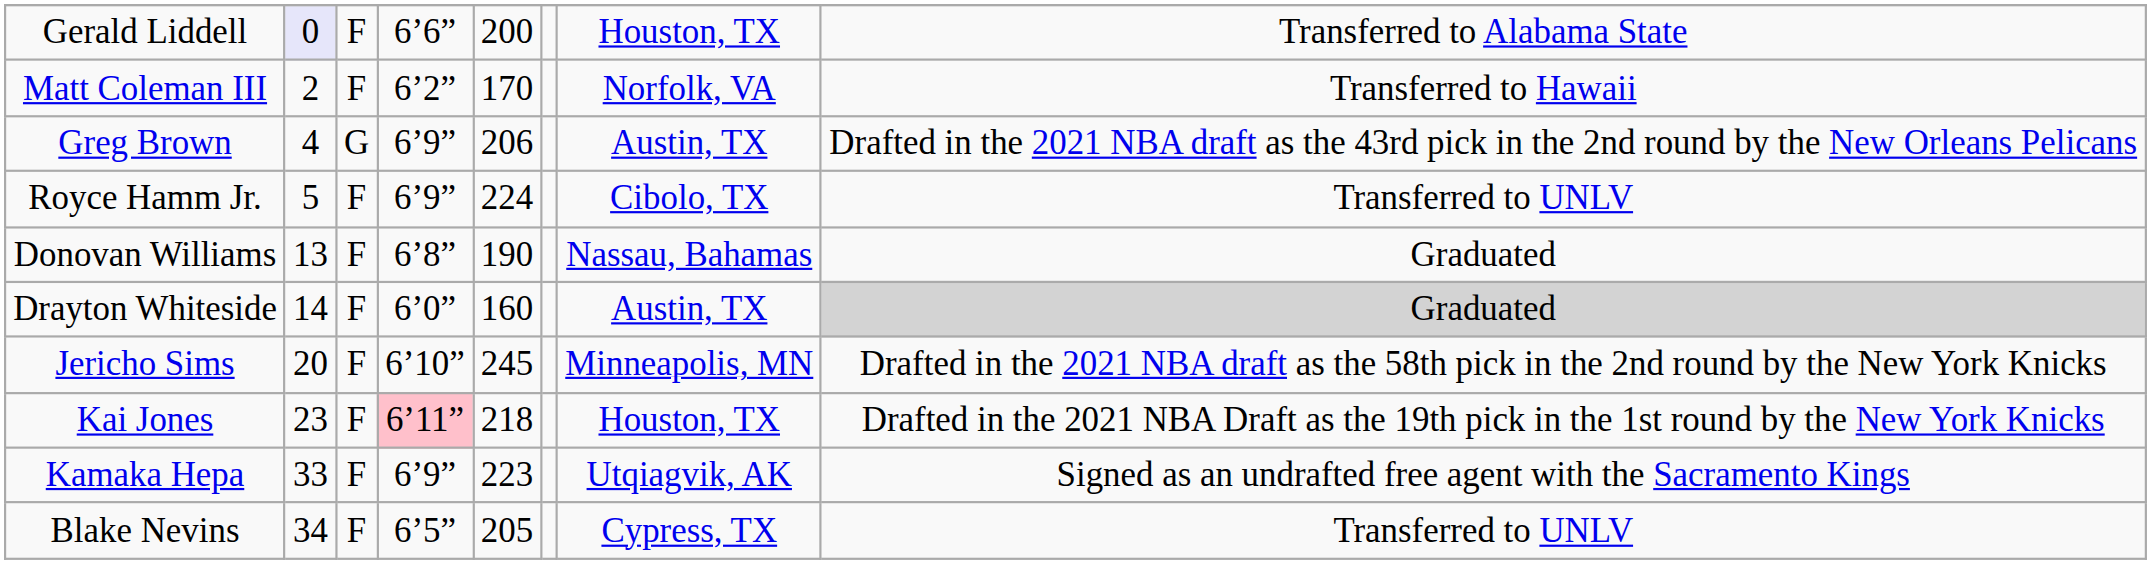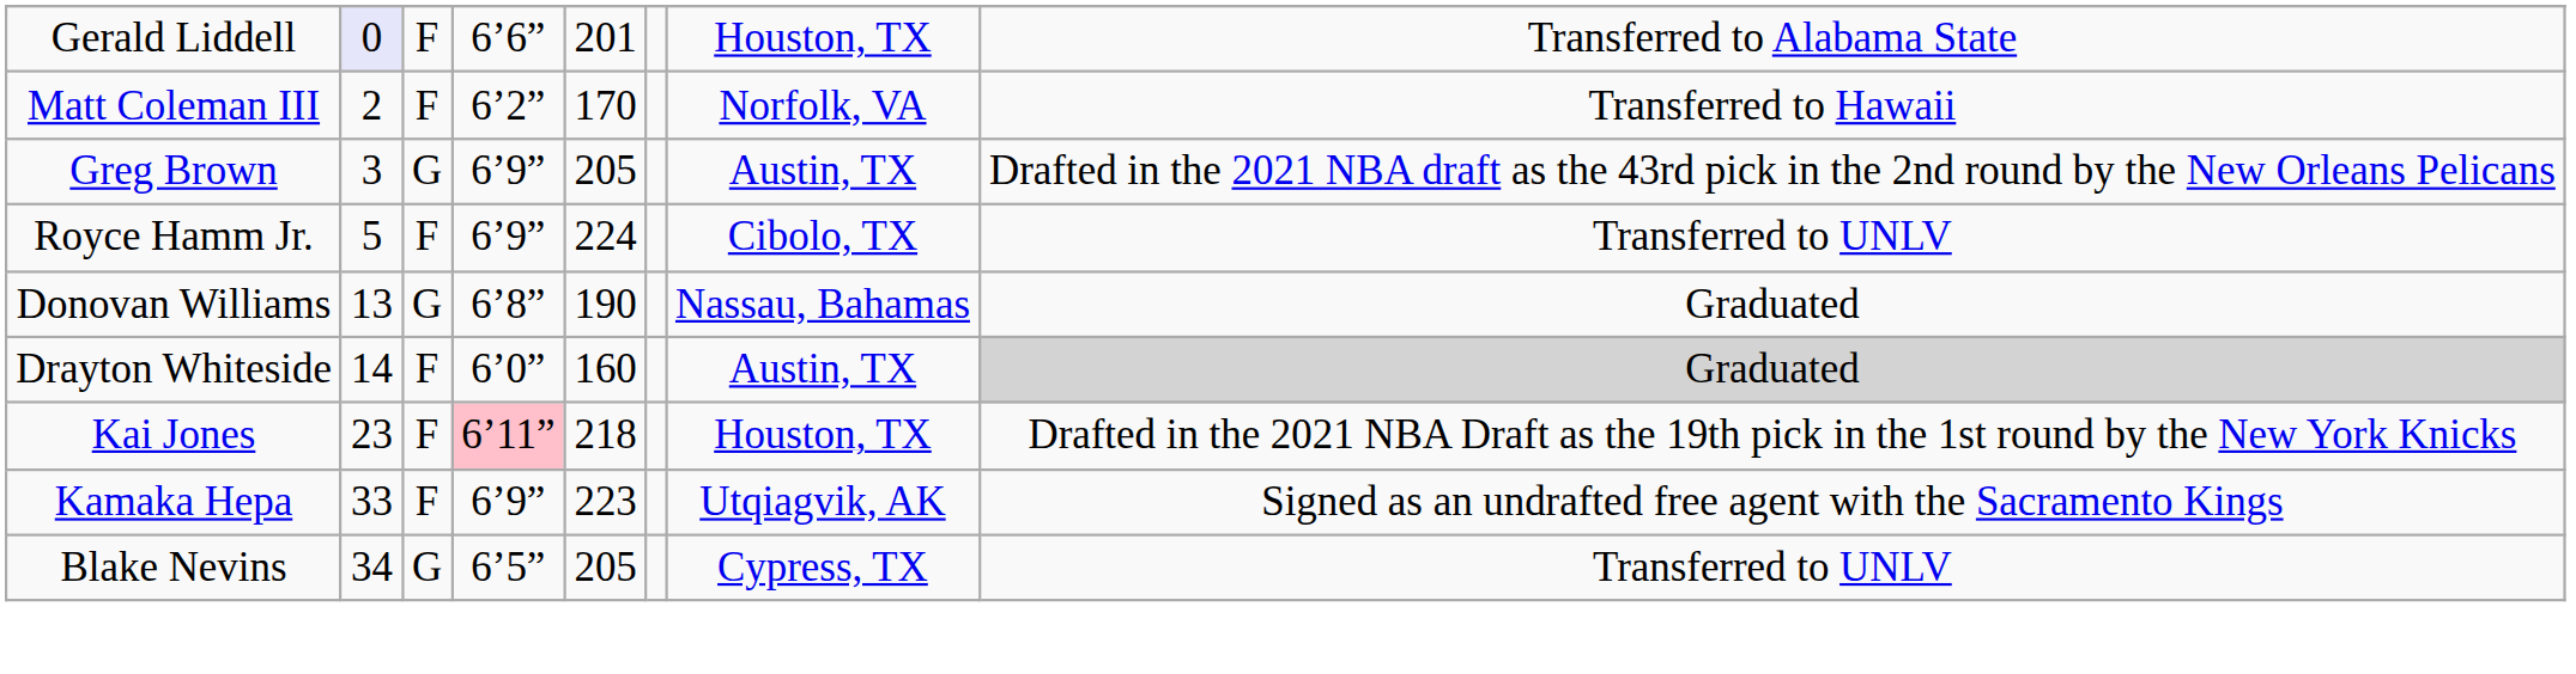Gerald Liddell | column 5: 200 -> 201
Greg Brown | column 2: 4 -> 3
Greg Brown | column 5: 206 -> 205
Donovan Williams | column 3: F -> G
- row: Jericho Sims | 20 | F | 6’10” | 245 | Minneapolis, MN | Drafted in the 2021 NBA draft as the 58th pick in the 2nd round by the New York Knicks
Blake Nevins | column 3: F -> G
